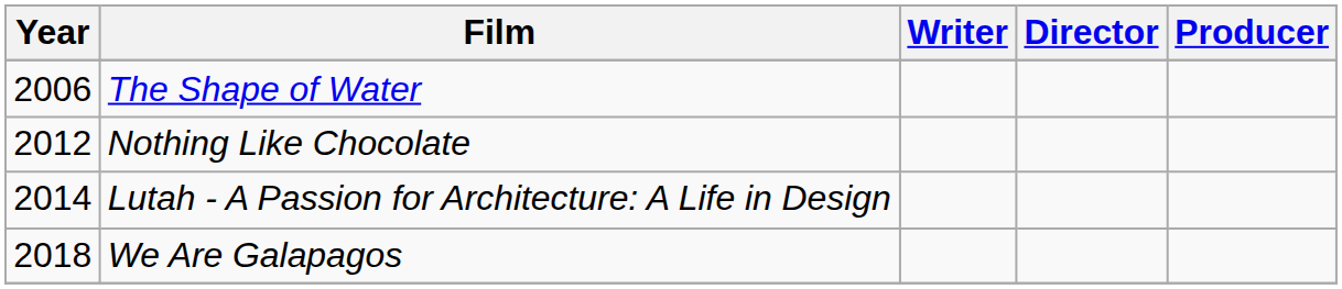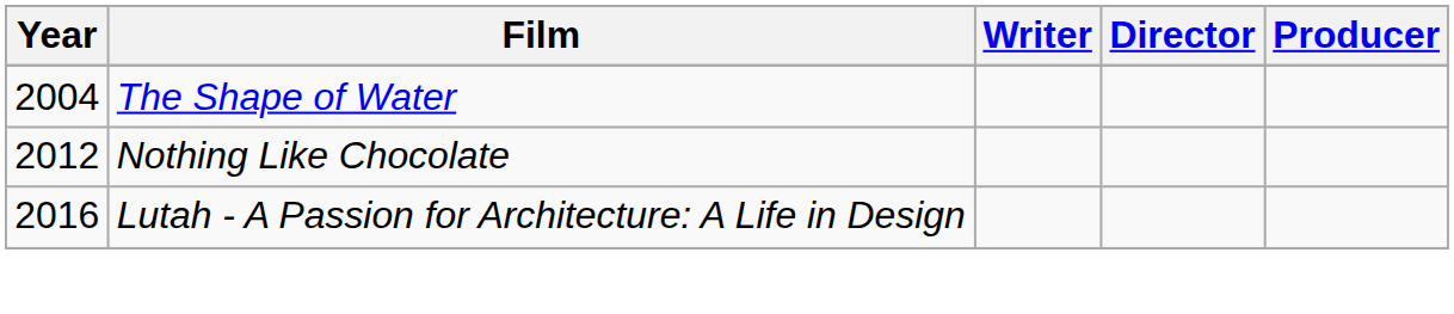The Shape of Water | Year: 2006 -> 2004
Lutah - A Passion for Architecture: A Life in Design | Year: 2014 -> 2016
- row: 2018 | We Are Galapagos
